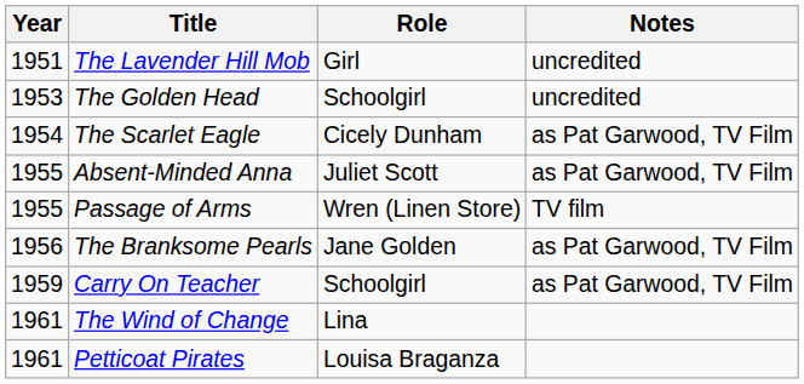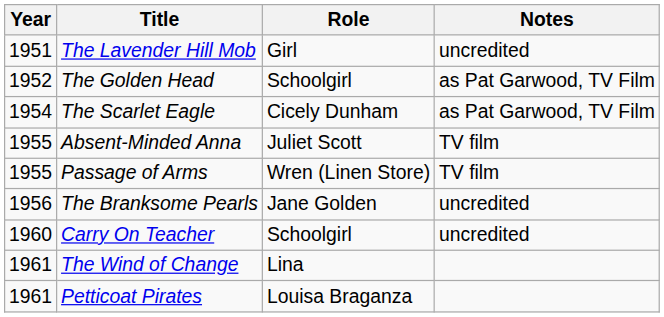The Golden Head | Year: 1953 -> 1952
The Golden Head | Notes: uncredited -> as Pat Garwood, TV Film
Absent-Minded Anna | Notes: as Pat Garwood, TV Film -> TV film
The Branksome Pearls | Notes: as Pat Garwood, TV Film -> uncredited
Carry On Teacher | Year: 1959 -> 1960
Carry On Teacher | Notes: as Pat Garwood, TV Film -> uncredited
